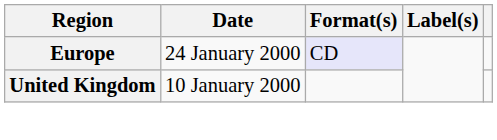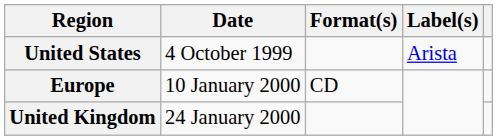+ row: United States | 4 October 1999 | Arista
Europe | Date: 24 January 2000 -> 10 January 2000
Europe | Format(s): lavender background -> no background
United Kingdom | Date: 10 January 2000 -> 24 January 2000
